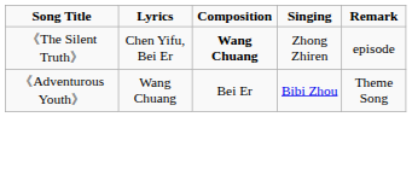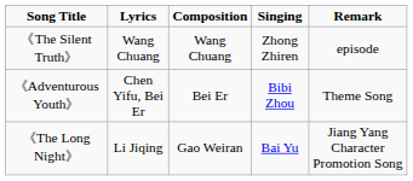《The Silent Truth》 | Lyrics: Chen Yifu, Bei Er -> Wang Chuang
《The Silent Truth》 | Composition: bold -> normal
《Adventurous Youth》 | Lyrics: Wang Chuang -> Chen Yifu, Bei Er
+ row: 《The Long Night》 | Li Jiqing | Gao Weiran | Bai Yu | Jiang Yang Character Promotion Song
